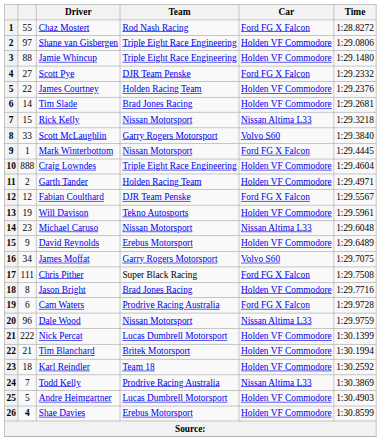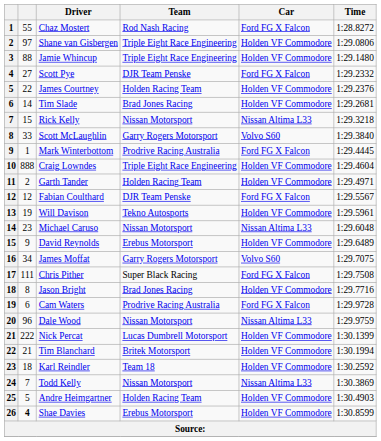Mark Winterbottom | Team: Nissan Motorsport -> Prodrive Racing Australia
Todd Kelly | Team: Prodrive Racing Australia -> Nissan Motorsport
Andre Heimgartner | Team: Lucas Dumbrell Motorsport -> Holden Racing Team
